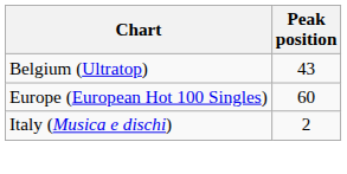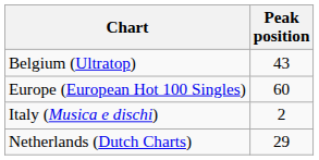+ row: Netherlands (Dutch Charts) | 29
